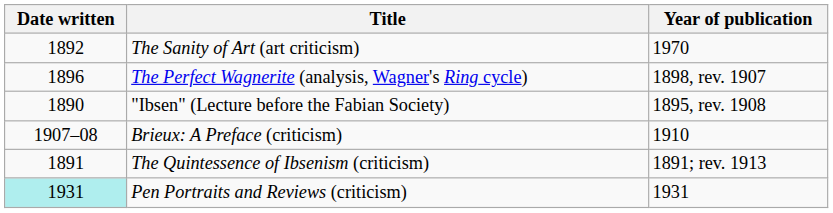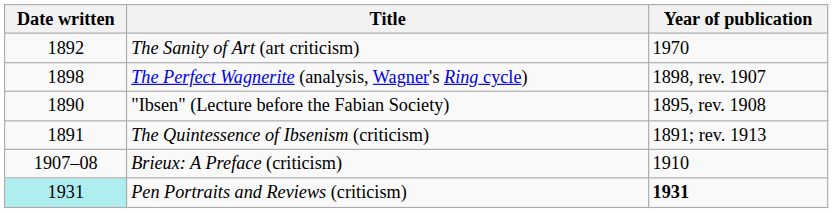The Perfect Wagnerite (analysis, Wagner's Ring cycle) | Date written: 1896 -> 1898
rows swapped: The Quintessence of Ibsenism (criticism) <-> Brieux: A Preface (criticism)
Pen Portraits and Reviews (criticism) | Year of publication: normal -> bold
